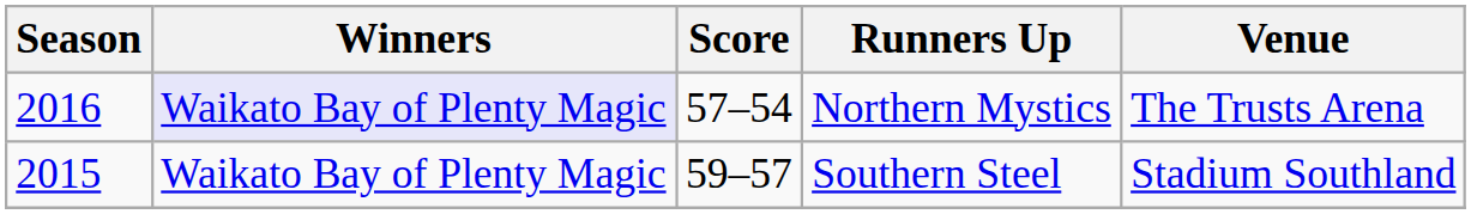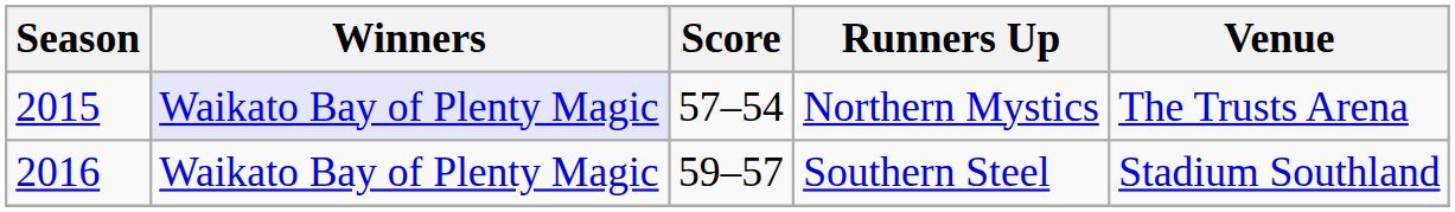Northern Mystics | Season: 2016 -> 2015
Southern Steel | Season: 2015 -> 2016
